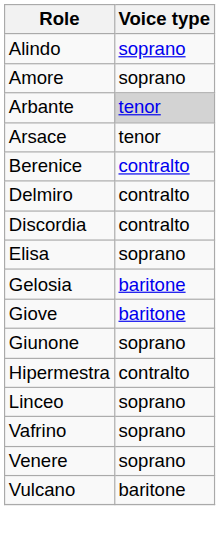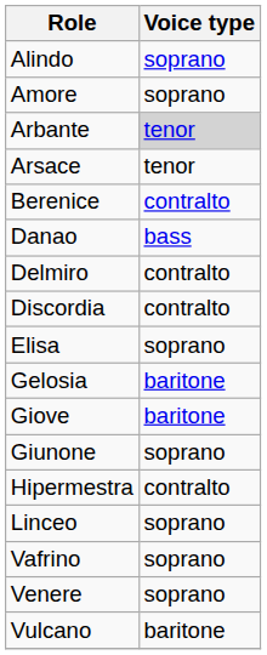+ row: Danao | bass
